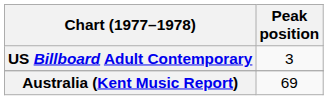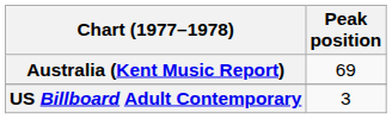rows swapped: Australia (Kent Music Report) <-> US Billboard Adult Contemporary
